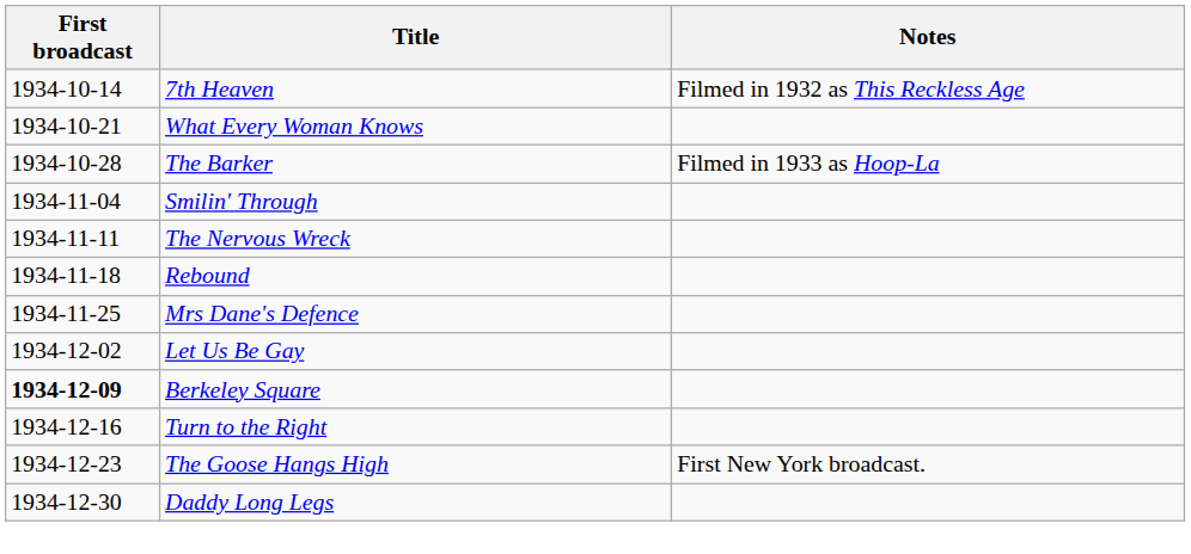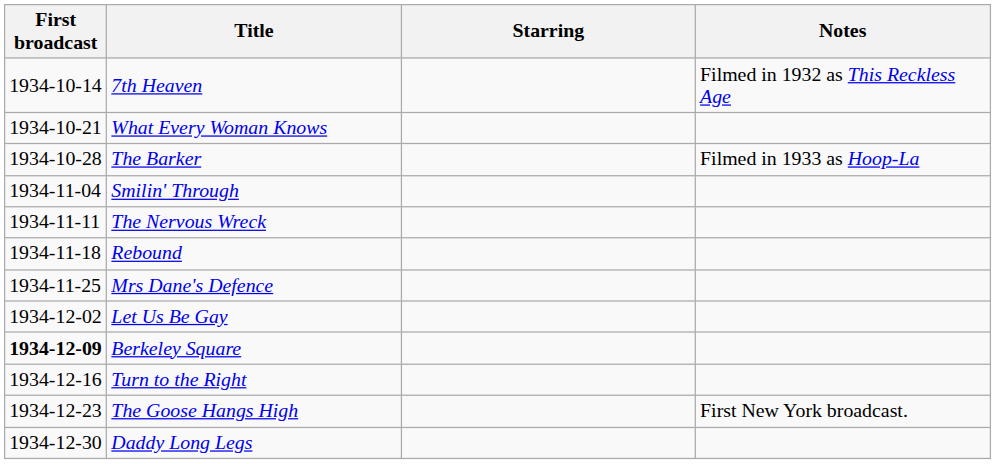+ column: Starring
